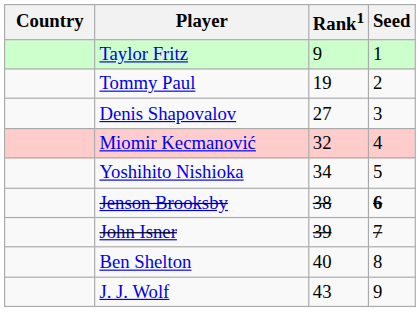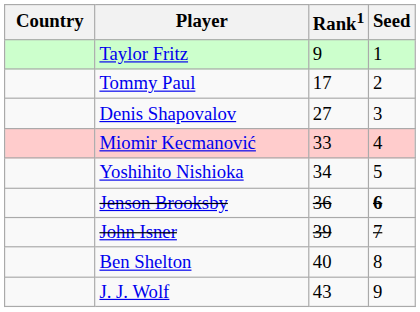Tommy Paul | Rank1: 19 -> 17
Miomir Kecmanović | Rank1: 32 -> 33
Jenson Brooksby | Rank1: 38 -> 36
